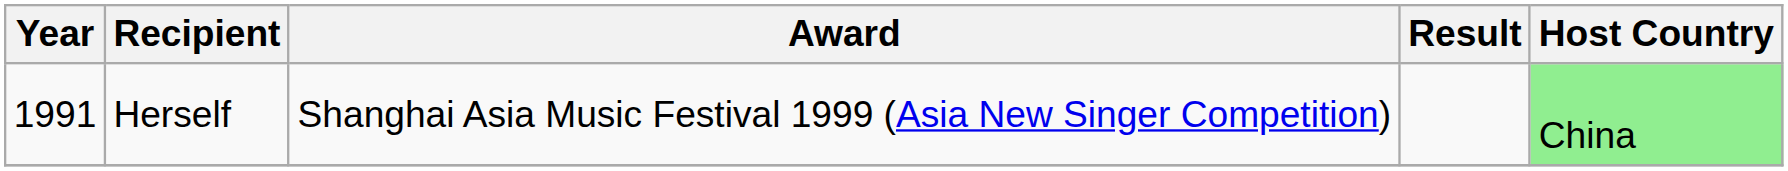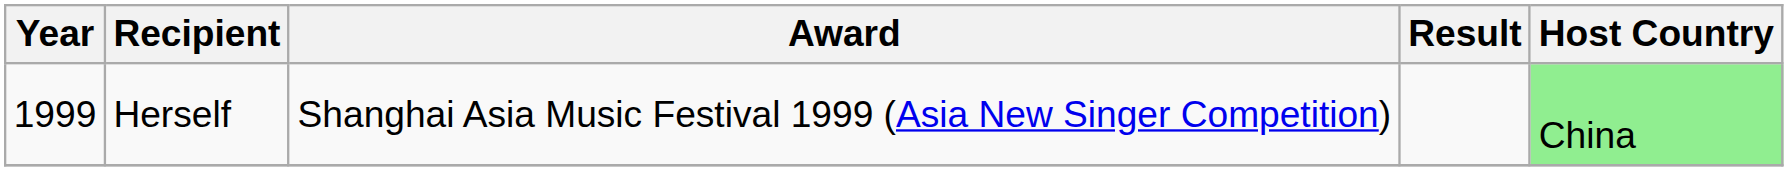Herself | Year: 1991 -> 1999
